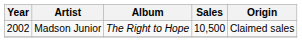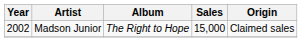Madson Junior | Sales: 10,500 -> 15,000
